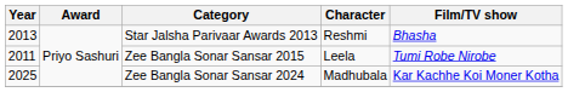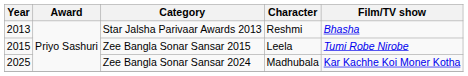Zee Bangla Sonar Sansar 2015 | Year: 2011 -> 2015
